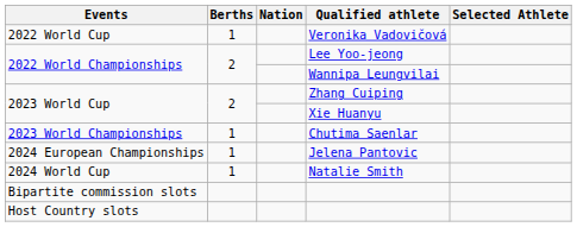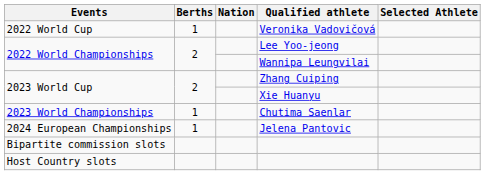- row: 2024 World Cup | 1 | Natalie Smith
